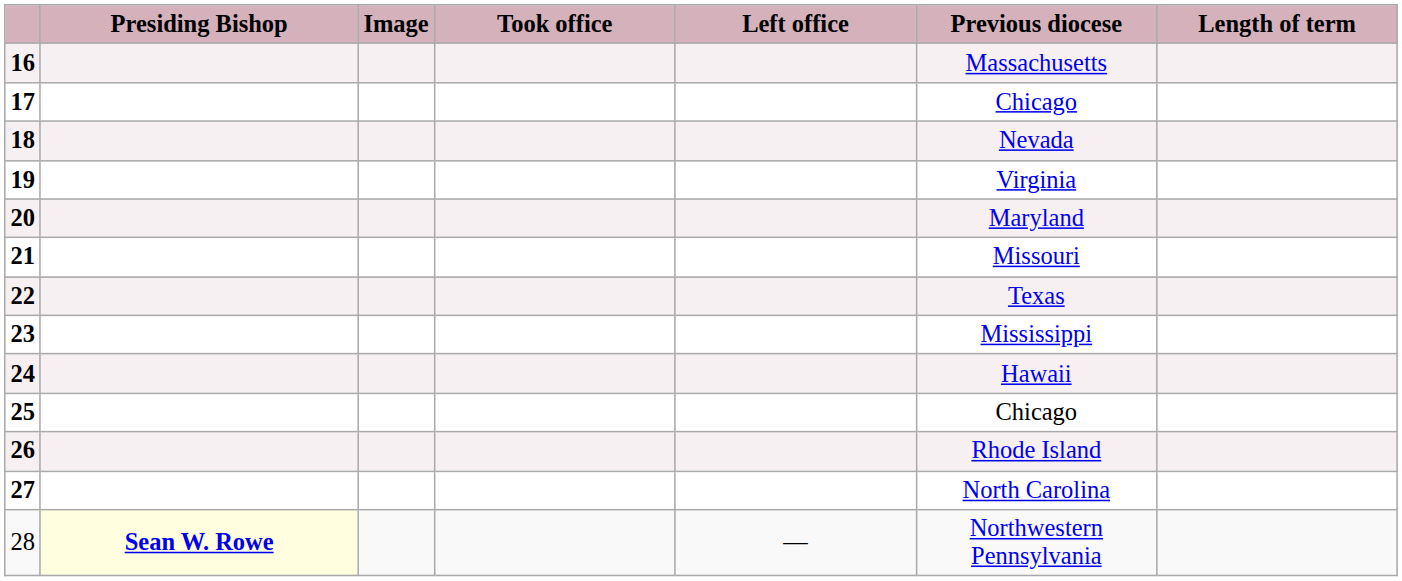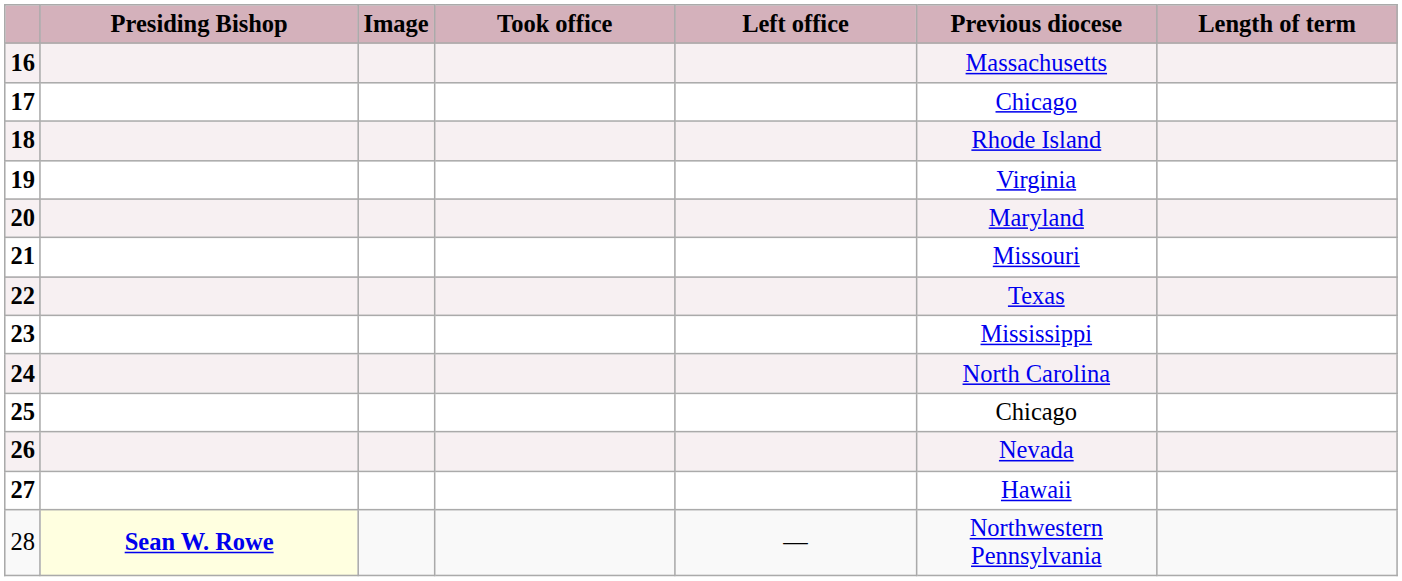18 | Previous diocese: Nevada -> Rhode Island
24 | Previous diocese: Hawaii -> North Carolina
26 | Previous diocese: Rhode Island -> Nevada
27 | Previous diocese: North Carolina -> Hawaii
